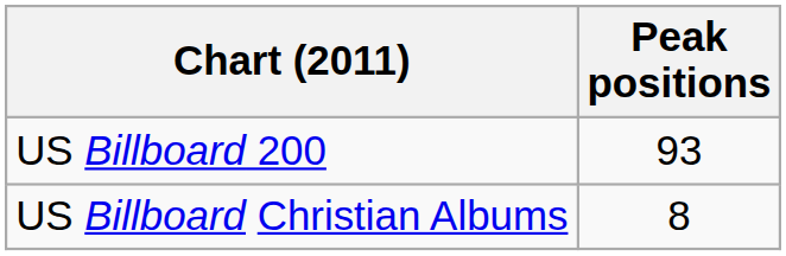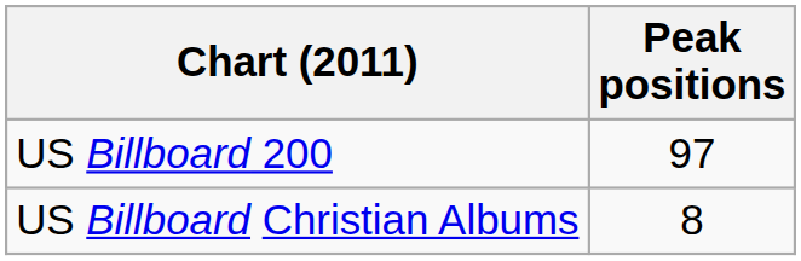US Billboard 200 | Peak positions: 93 -> 97
